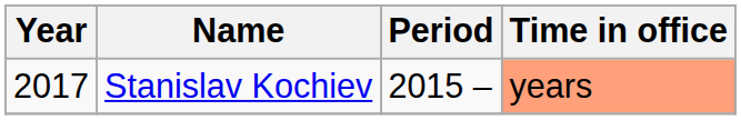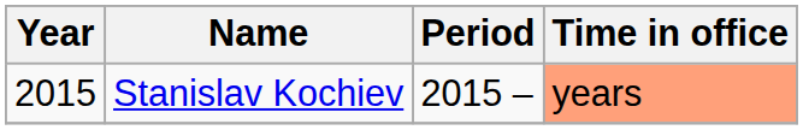Stanislav Kochiev | Year: 2017 -> 2015
